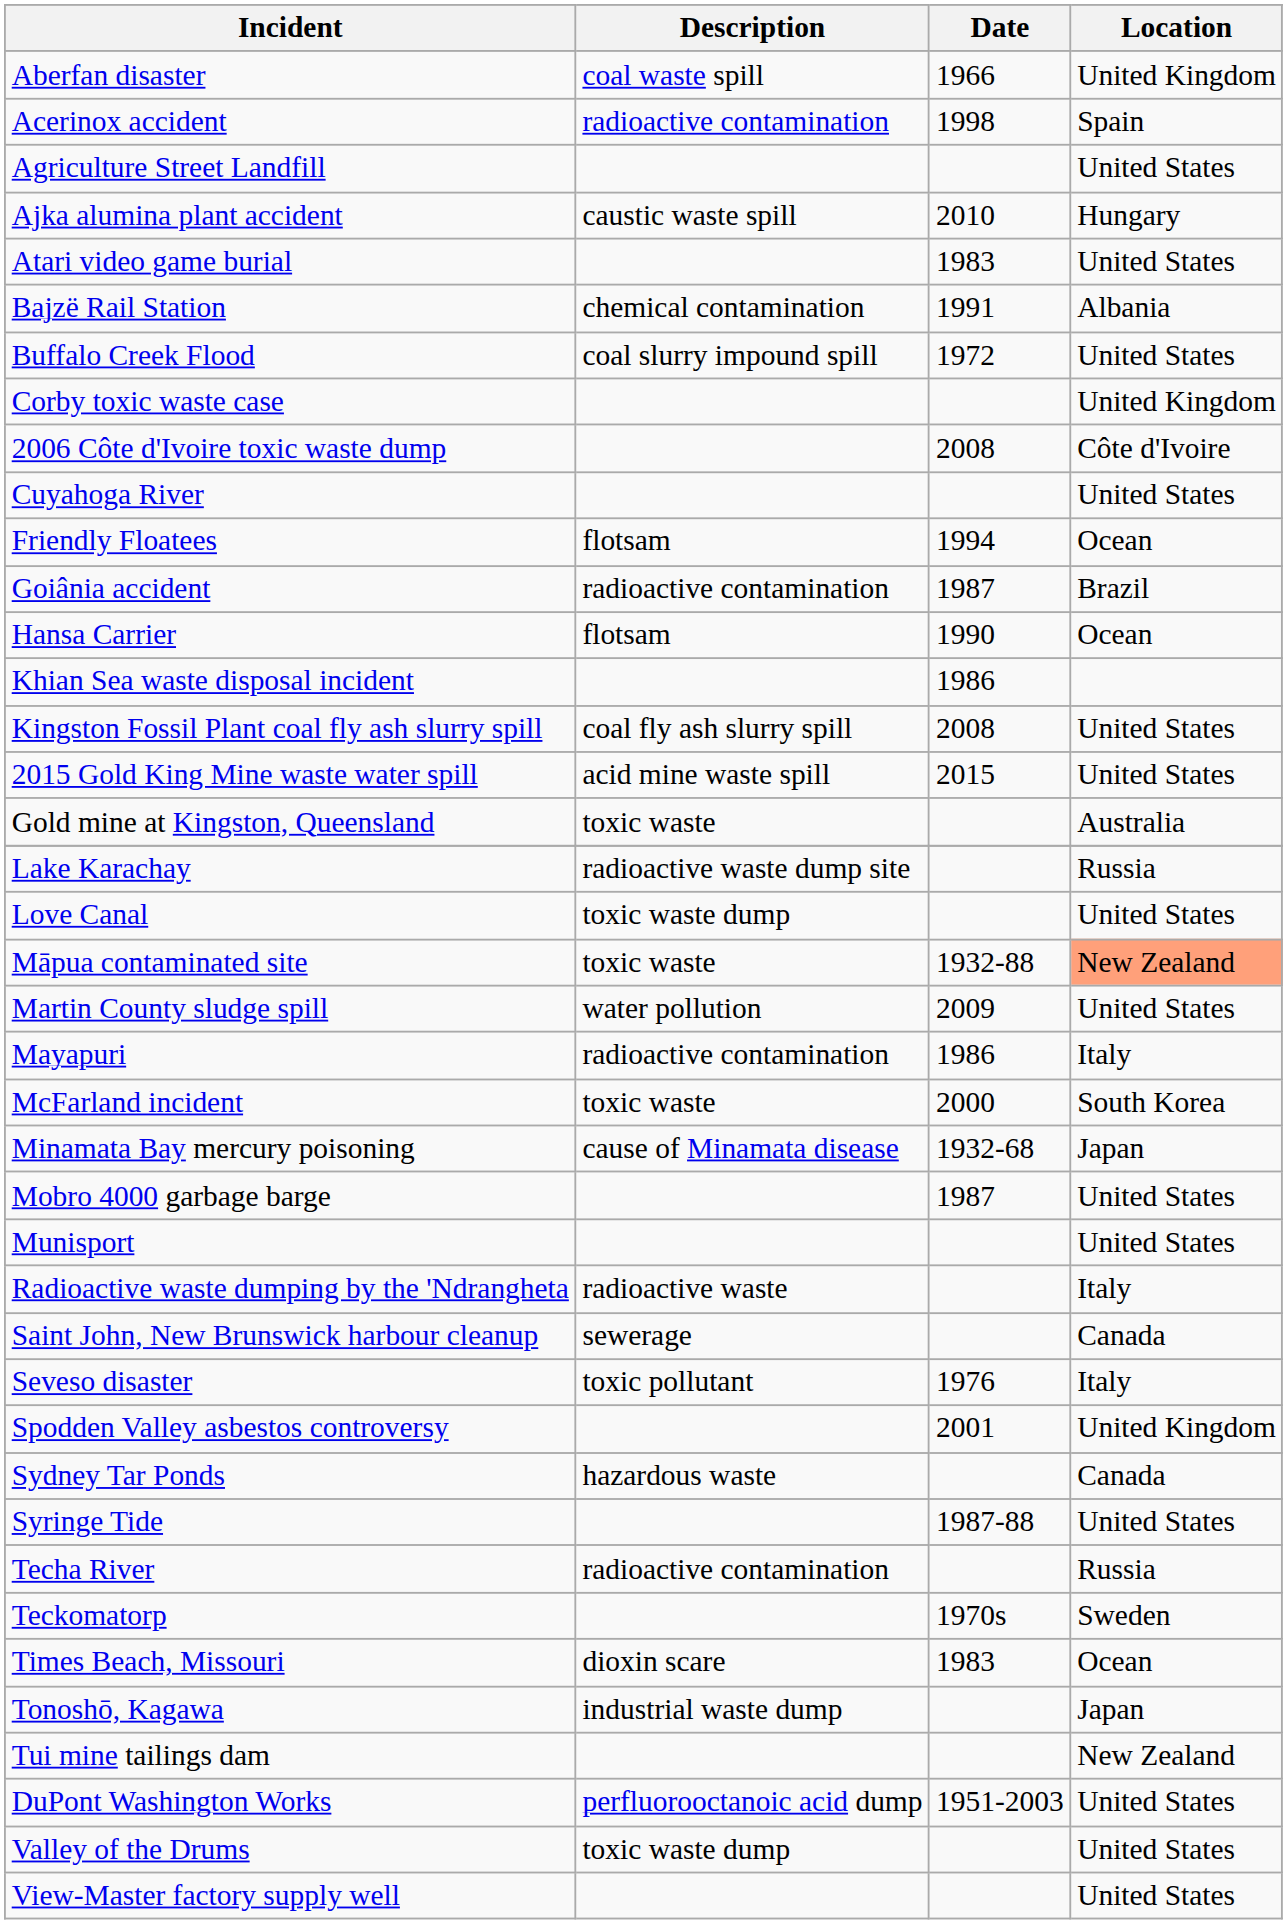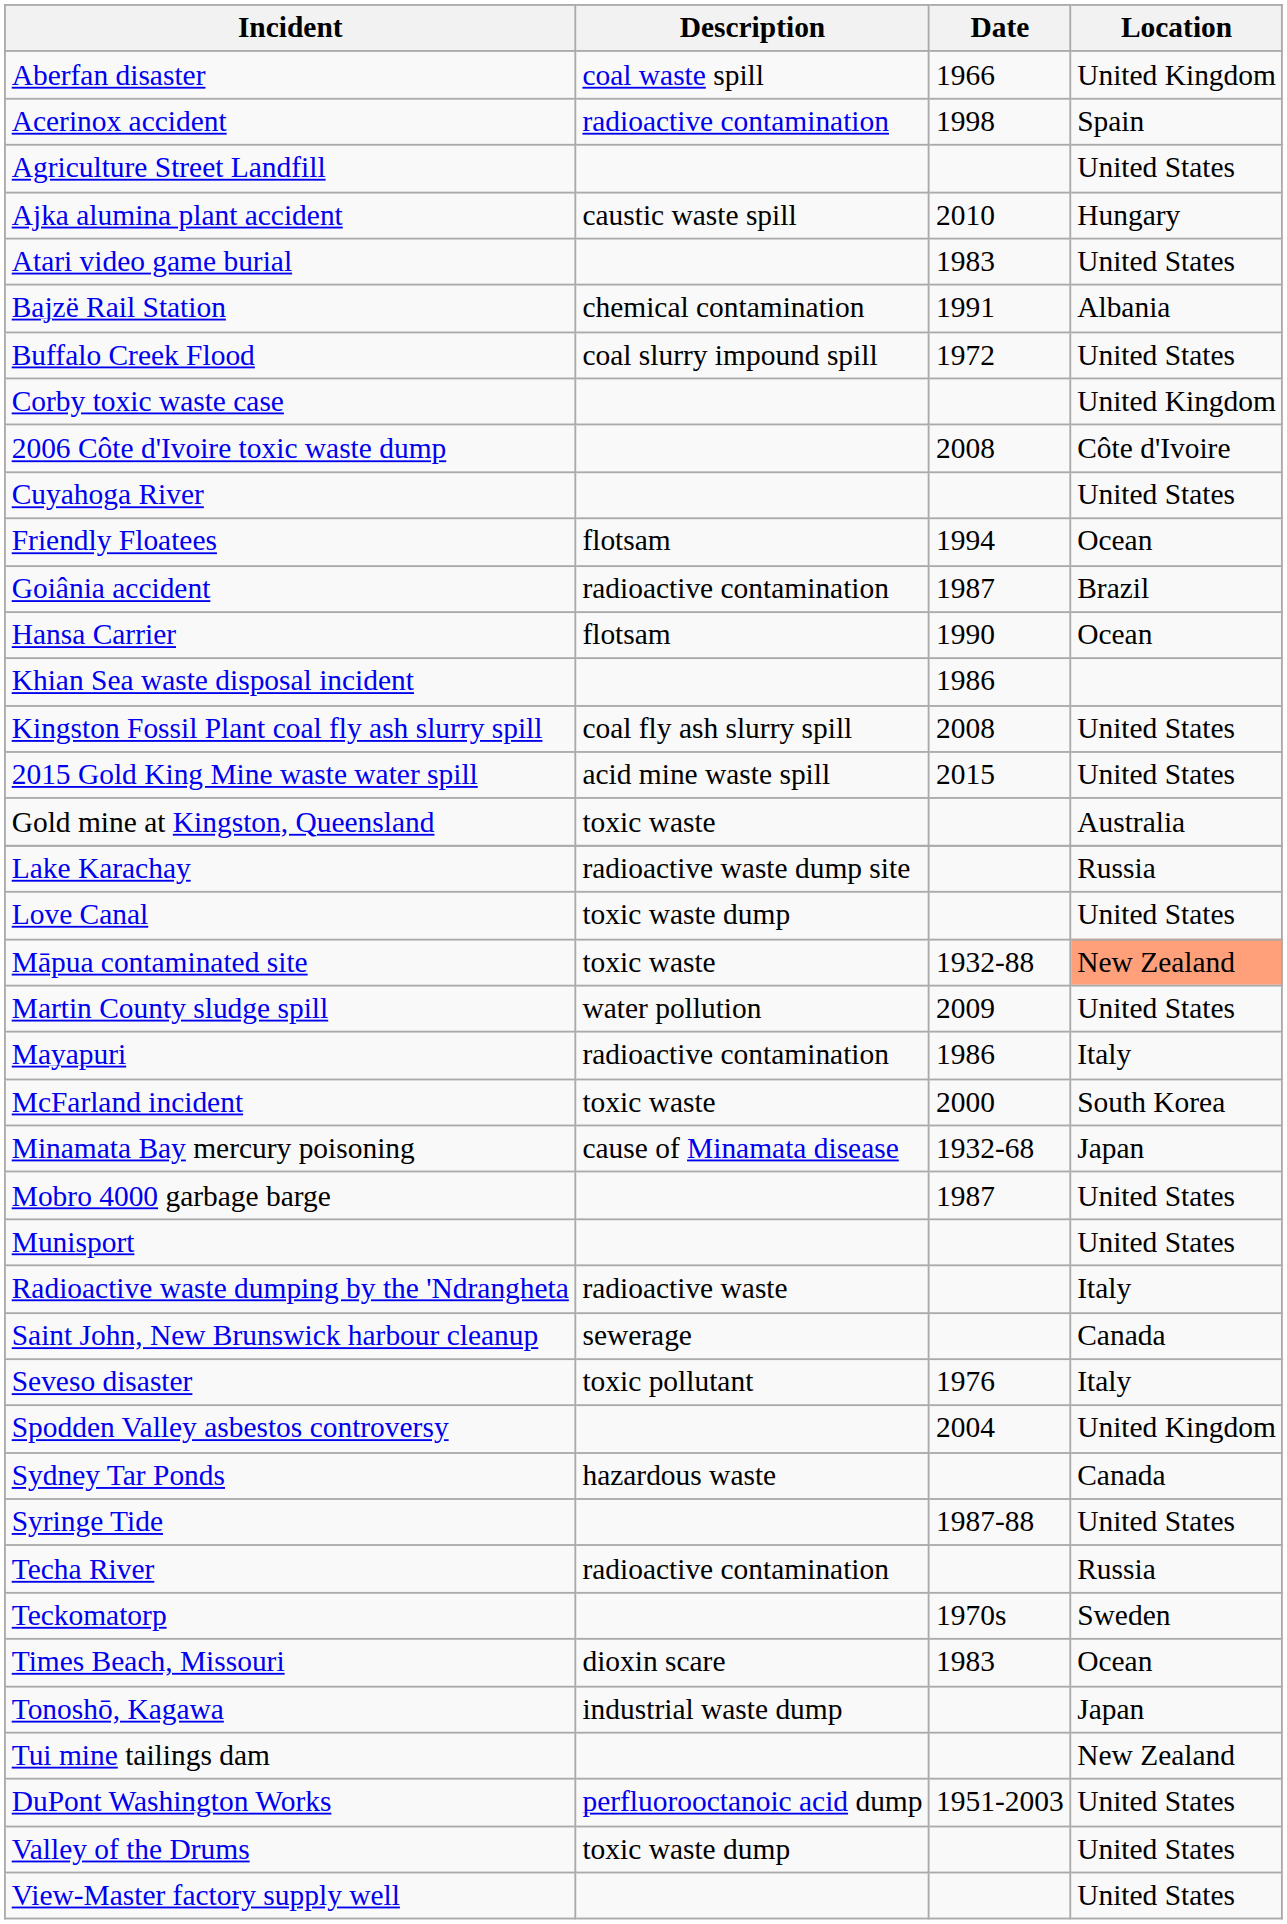Spodden Valley asbestos controversy | Date: 2001 -> 2004
